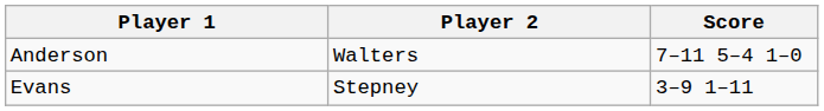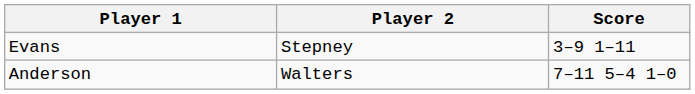rows swapped: Anderson <-> Evans
